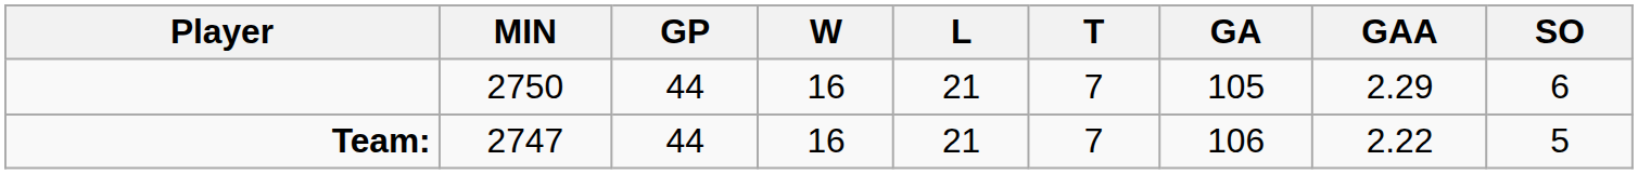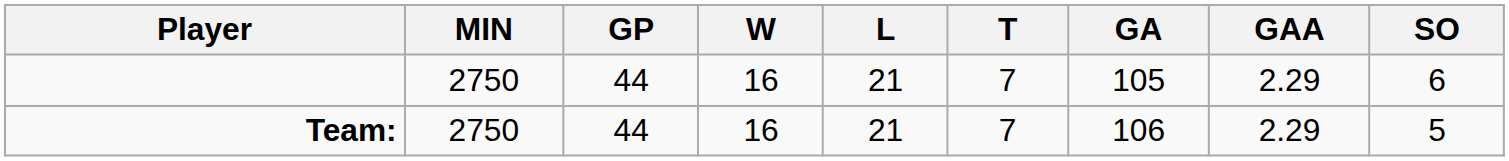Team: | MIN: 2747 -> 2750
Team: | GAA: 2.22 -> 2.29
